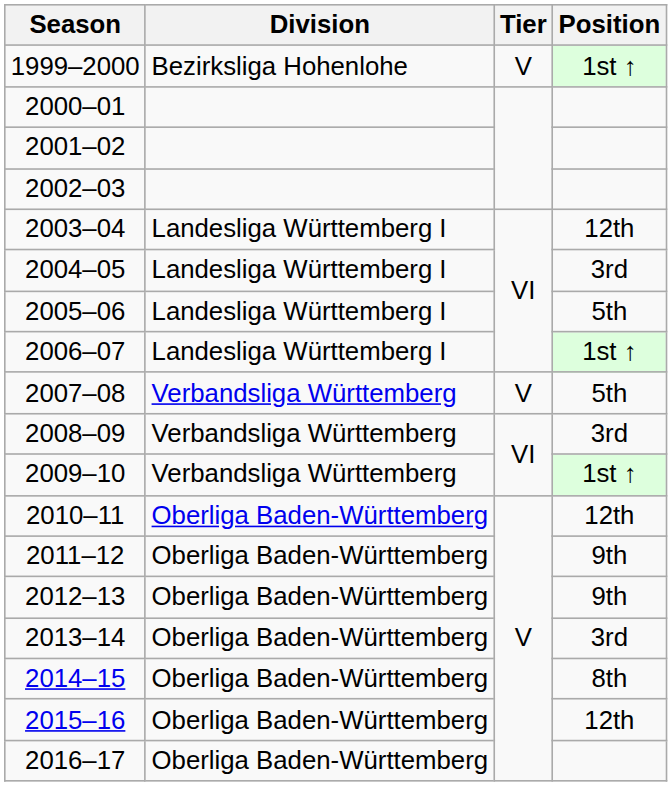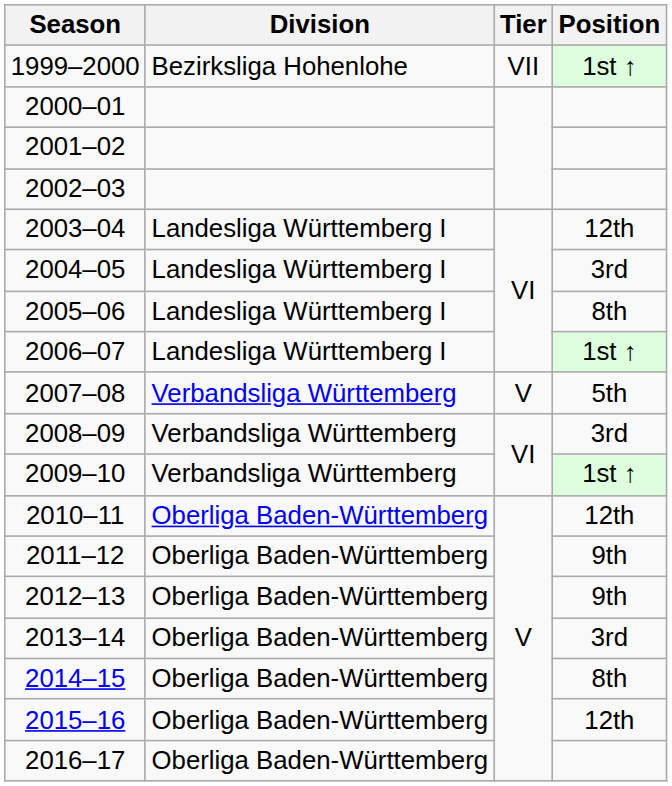1999–2000 | Tier: V -> VII
2005–06 | Position: 5th -> 8th
